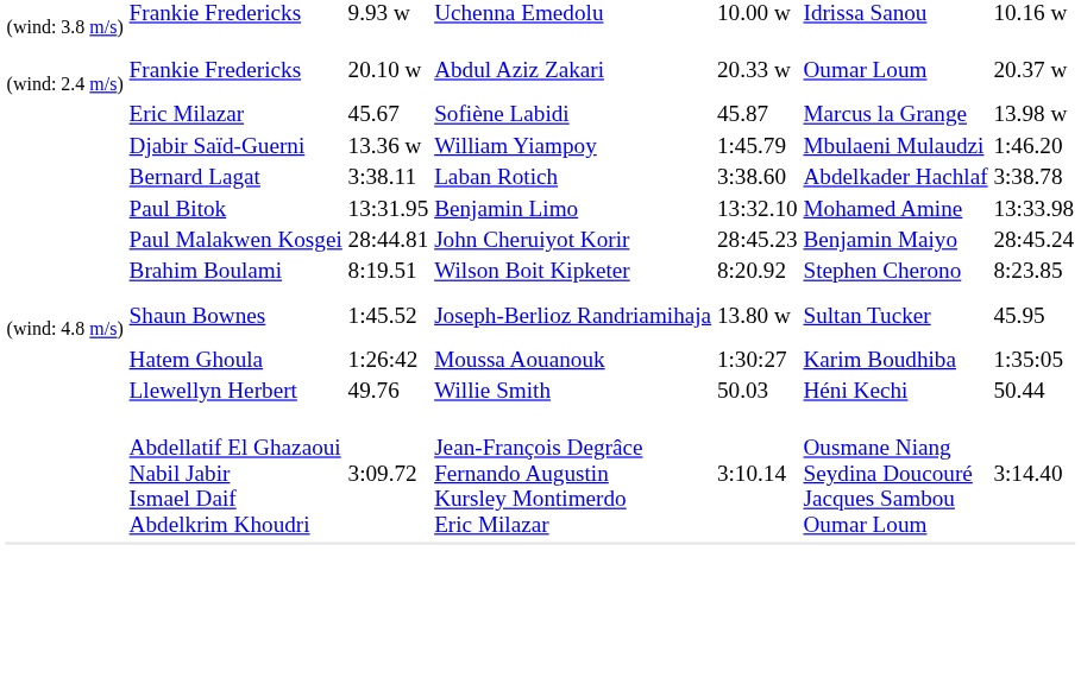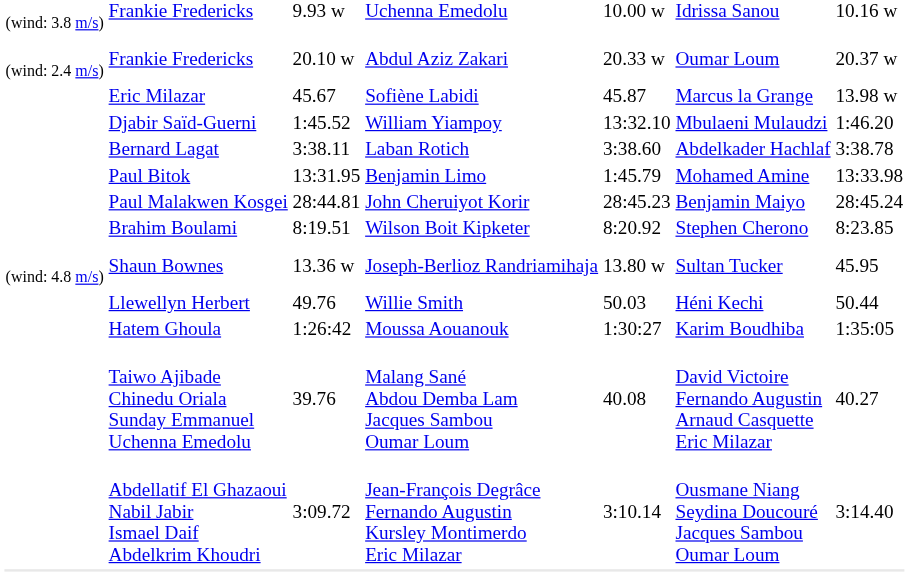Djabir Saïd-Guerni | column 3: 13.36 w -> 1:45.52
Djabir Saïd-Guerni | column 5: 1:45.79 -> 13:32.10
Paul Bitok | column 5: 13:32.10 -> 1:45.79
Shaun Bownes | column 3: 1:45.52 -> 13.36 w
rows swapped: Llewellyn Herbert <-> Hatem Ghoula
+ row: Taiwo Ajibade Chinedu Oriala Sunday Emmanuel Uchenna Emedolu | 39.76 | Malang Sané Abdou Demba Lam Jacques Sambou Oumar Loum | 40.08 | David Victoire Fernando Augustin Arnaud Casquette Eric Milazar | 40.27
